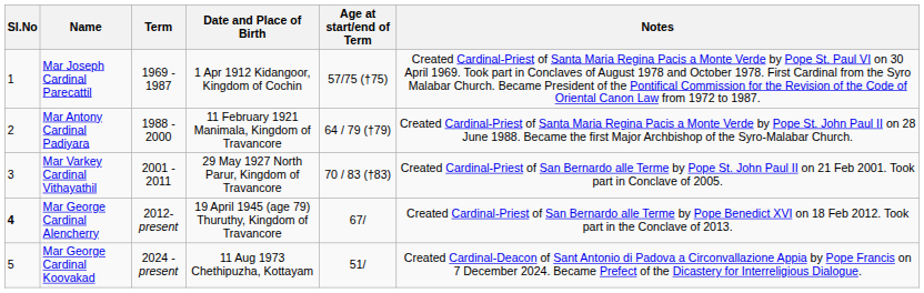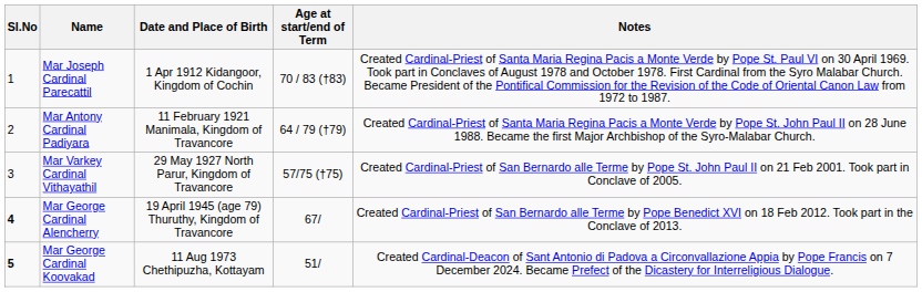- column: Term | 1969 - 1987 | 1988 - 2000 | 2001 - 2011 | 2012- present | 2024 - present
Mar Joseph Cardinal Parecattil | Age at start/end of Term: 57/75 (†75) -> 70 / 83 (†83)
Mar Varkey Cardinal Vithayathil | Age at start/end of Term: 70 / 83 (†83) -> 57/75 (†75)
Mar George Cardinal Koovakad | Sl.No: normal -> bold
